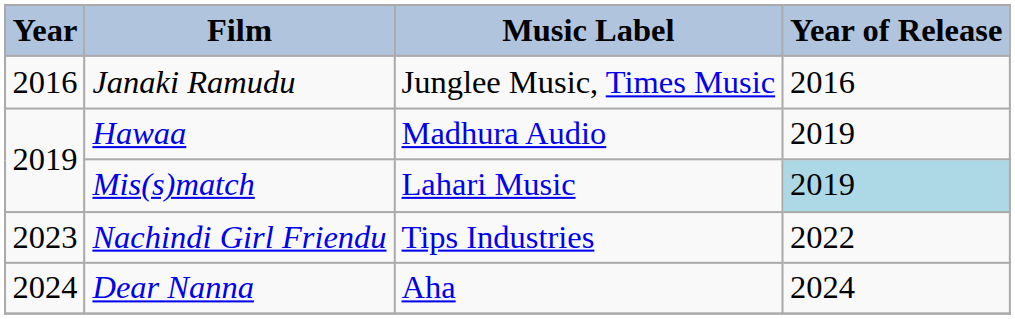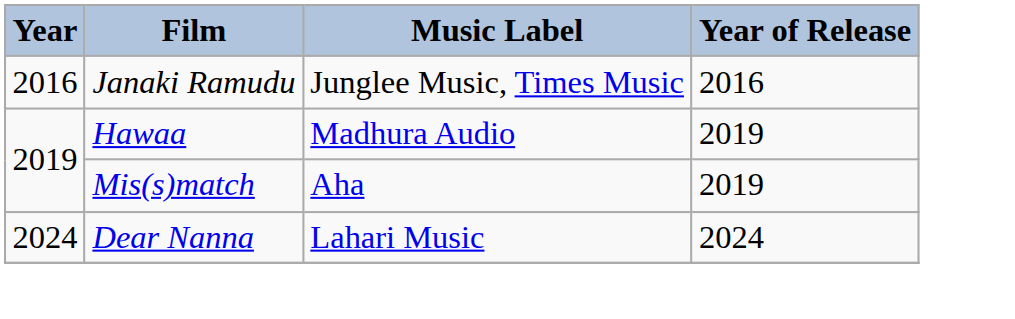Mis(s)match | Music Label: Lahari Music -> Aha
Mis(s)match | Year of Release: lightblue background -> no background
- row: 2023 | Nachindi Girl Friendu | Tips Industries | 2022
Dear Nanna | Music Label: Aha -> Lahari Music
